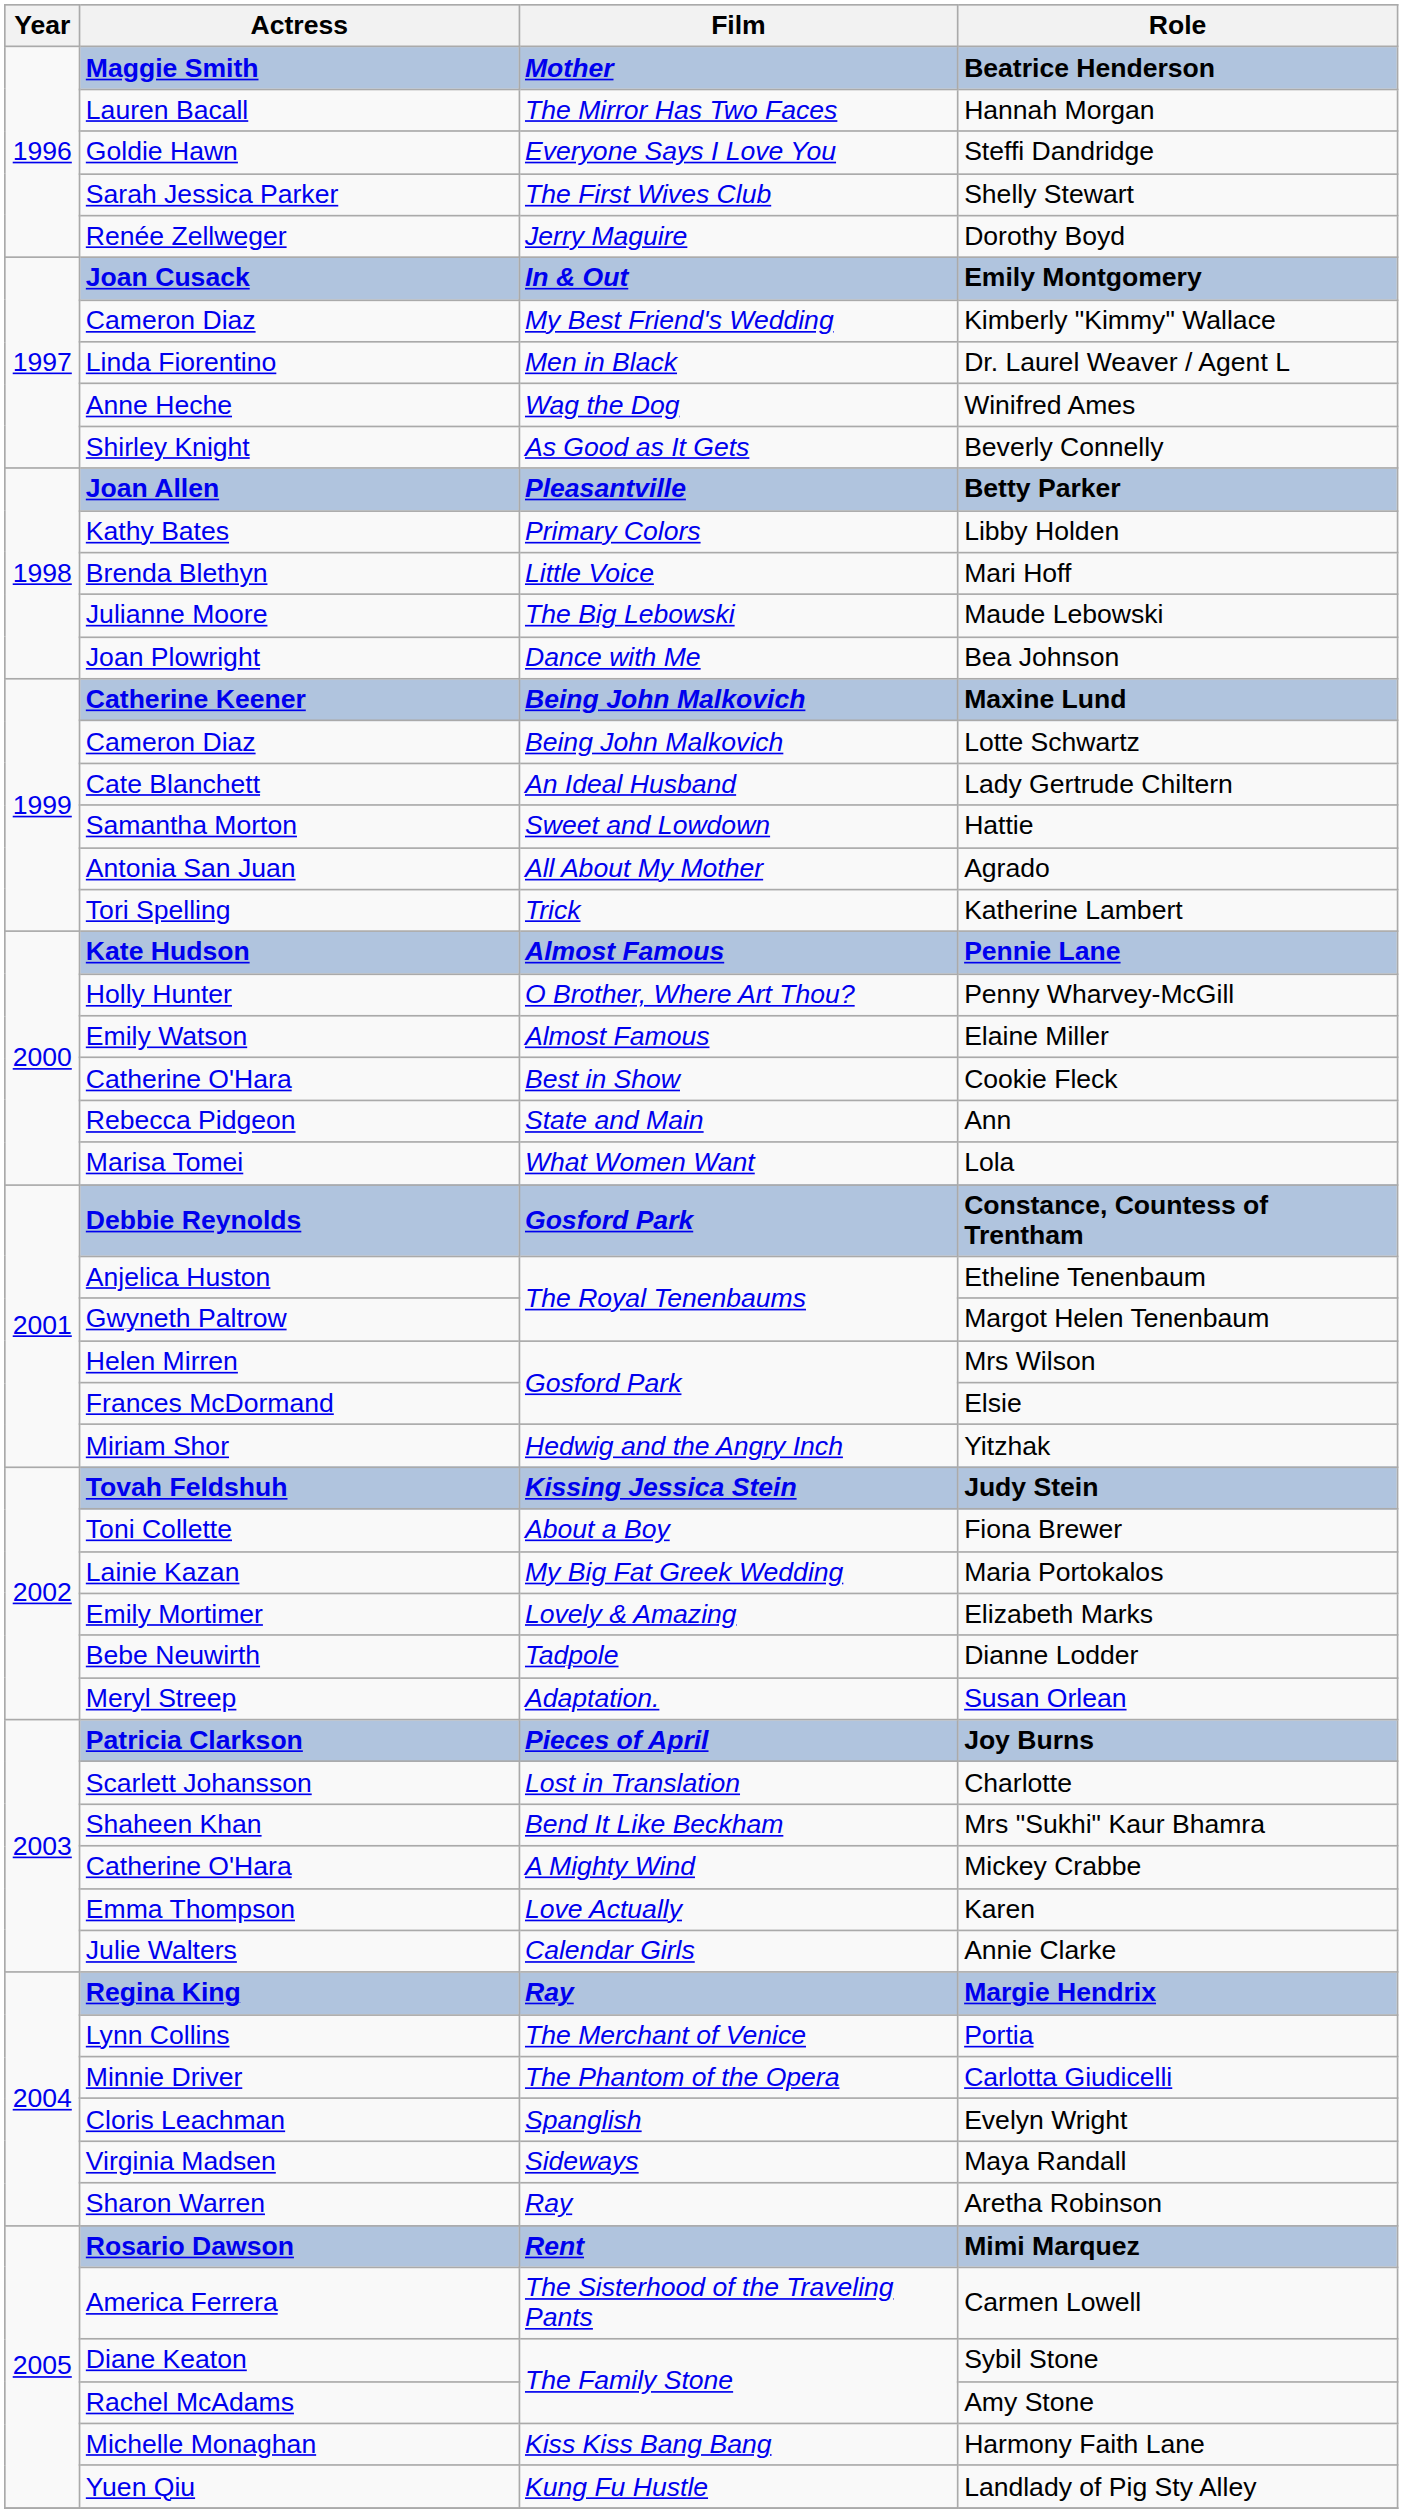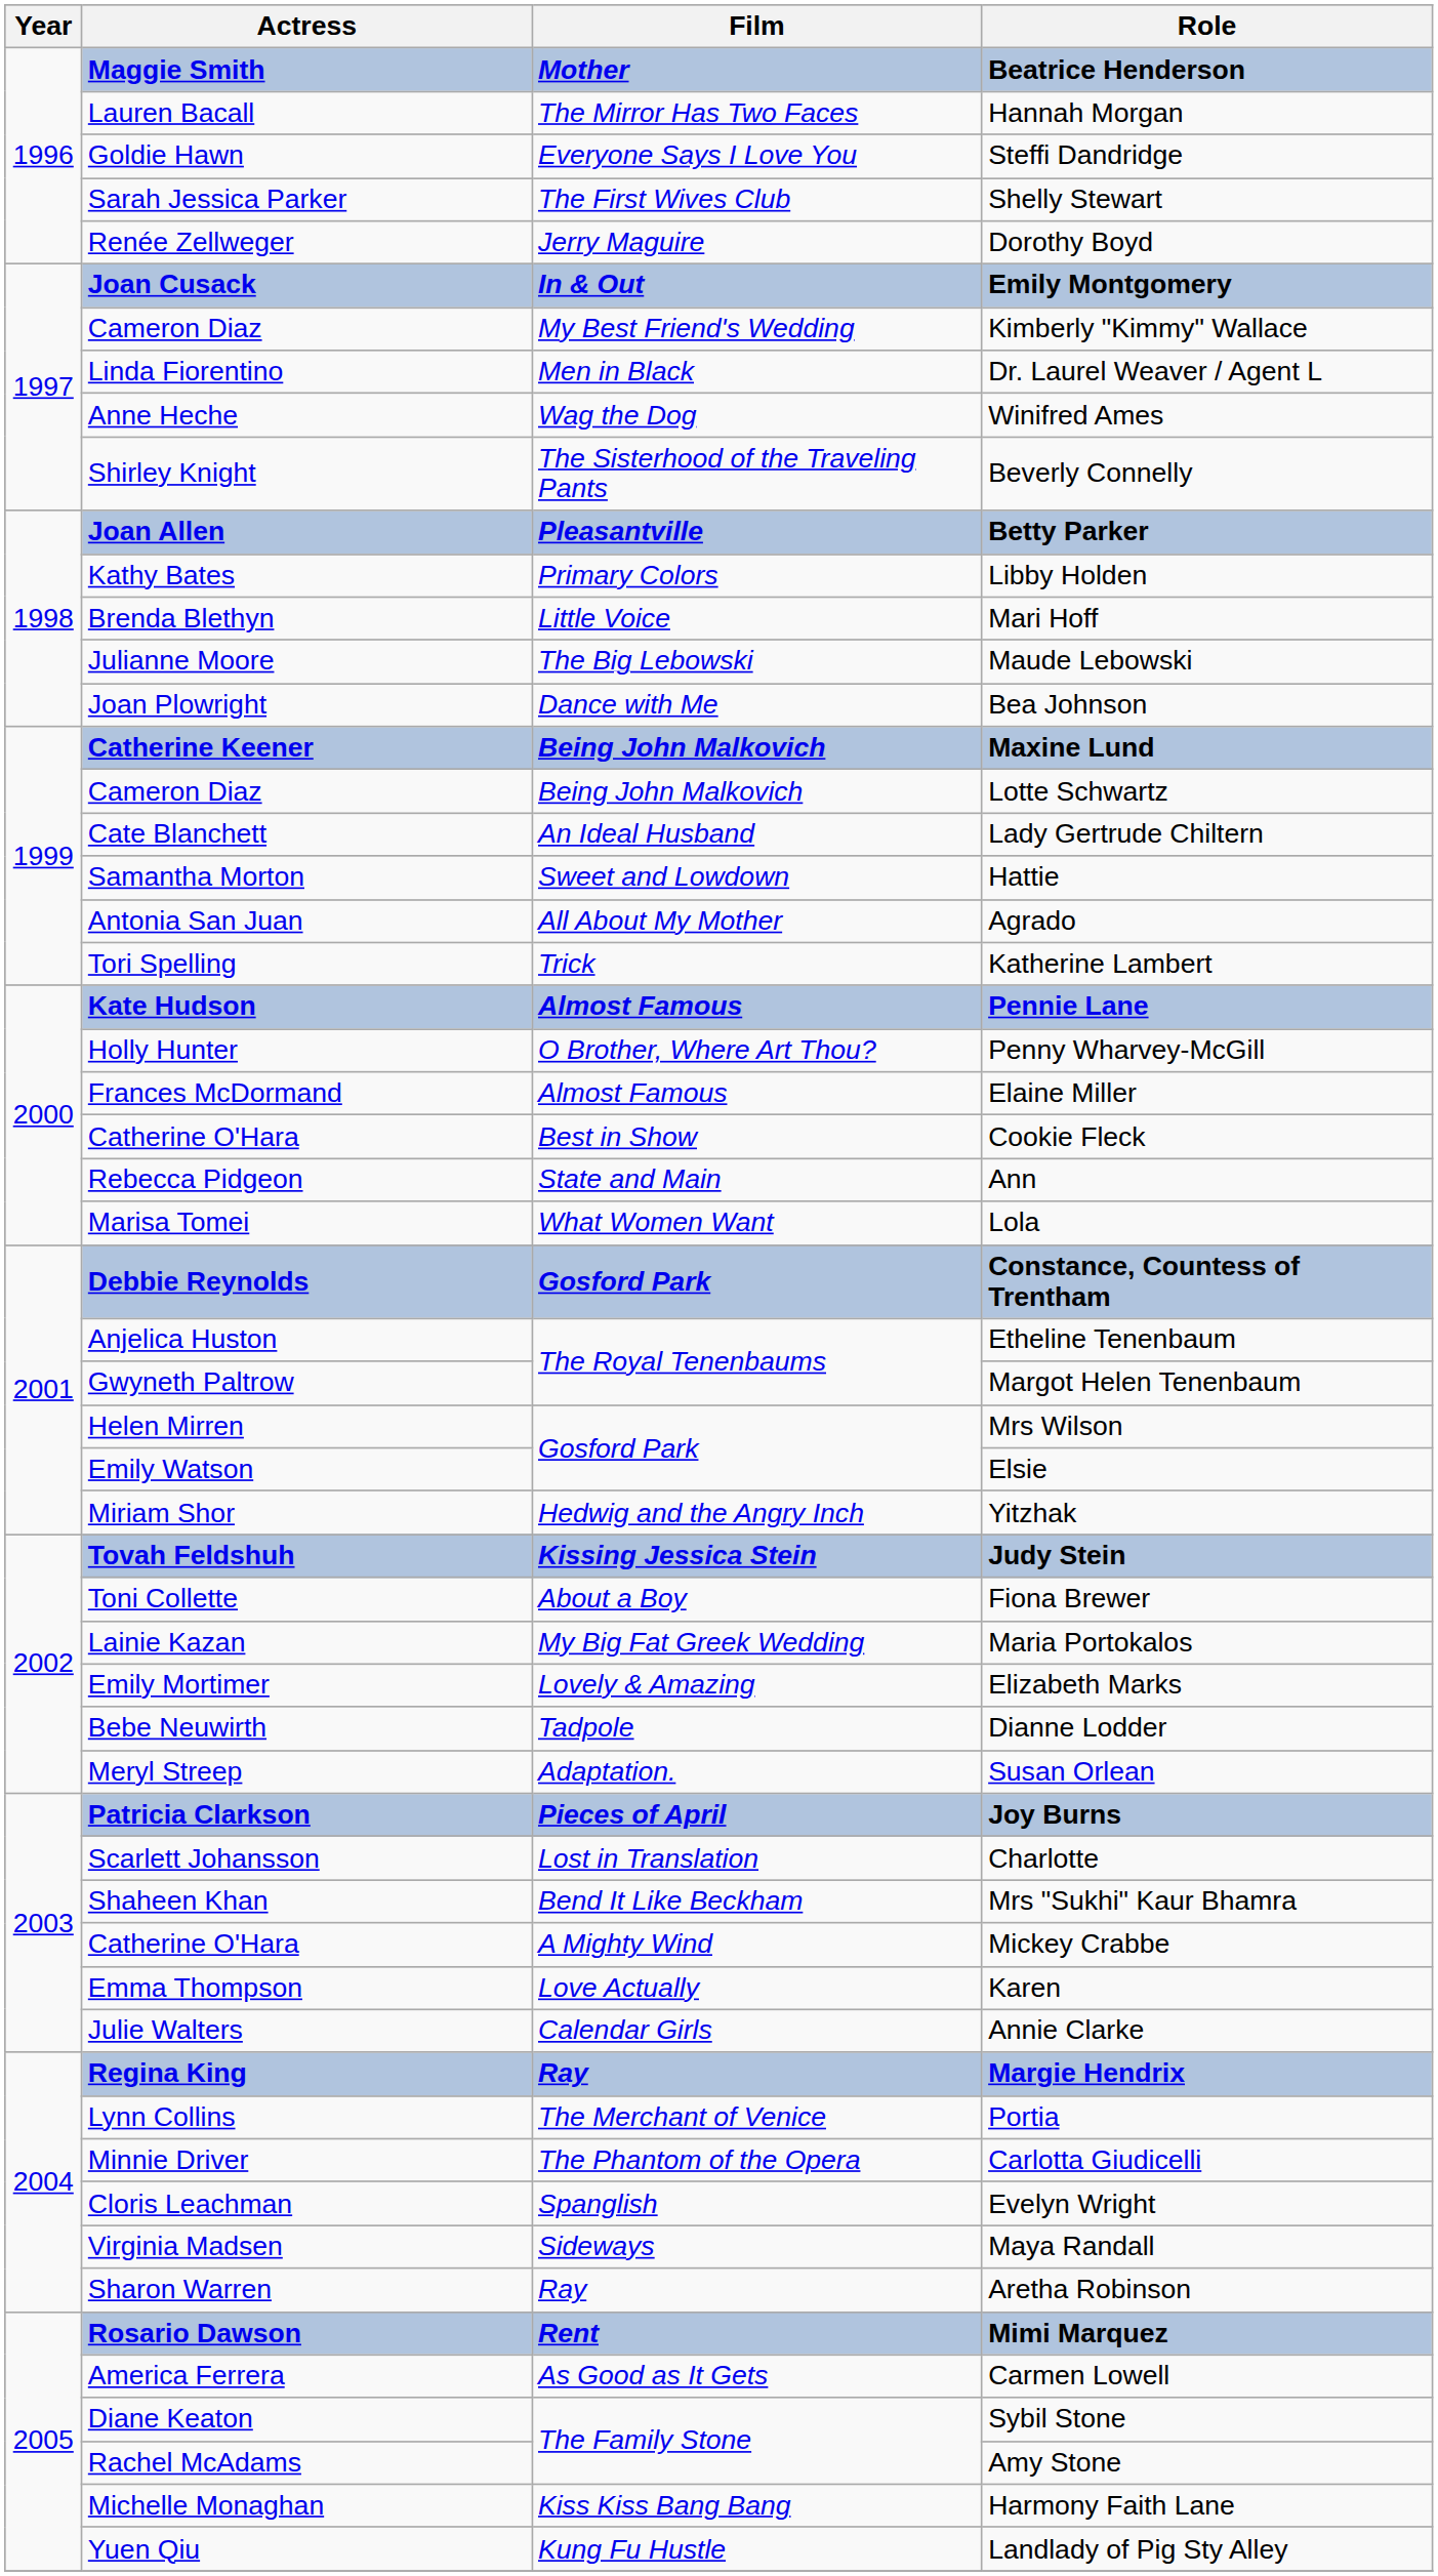Beverly Connelly | Film: As Good as It Gets -> The Sisterhood of the Traveling Pants
Elaine Miller | Actress: Emily Watson -> Frances McDormand
Elsie | Actress: Frances McDormand -> Emily Watson
Carmen Lowell | Film: The Sisterhood of the Traveling Pants -> As Good as It Gets
